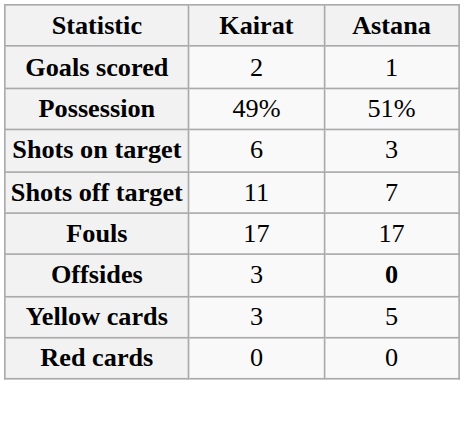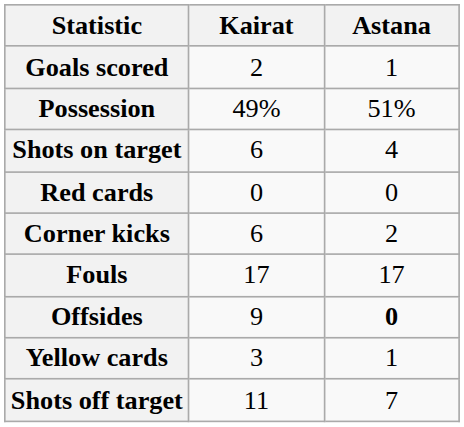Shots on target | Astana: 3 -> 4
rows swapped: Shots off target <-> Red cards
+ row: Corner kicks | 6 | 2
Offsides | Kairat: 3 -> 9
Yellow cards | Astana: 5 -> 1
